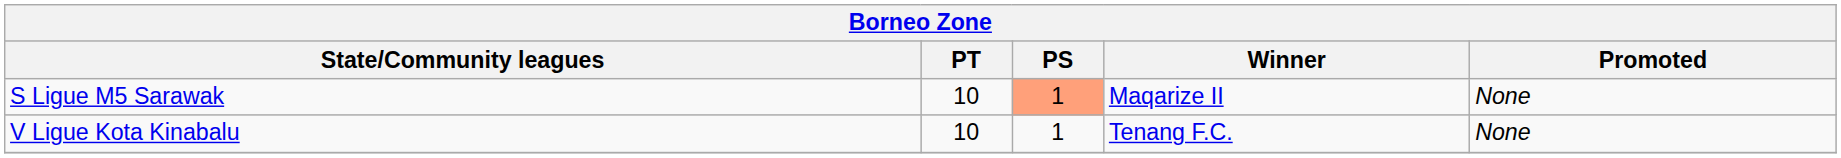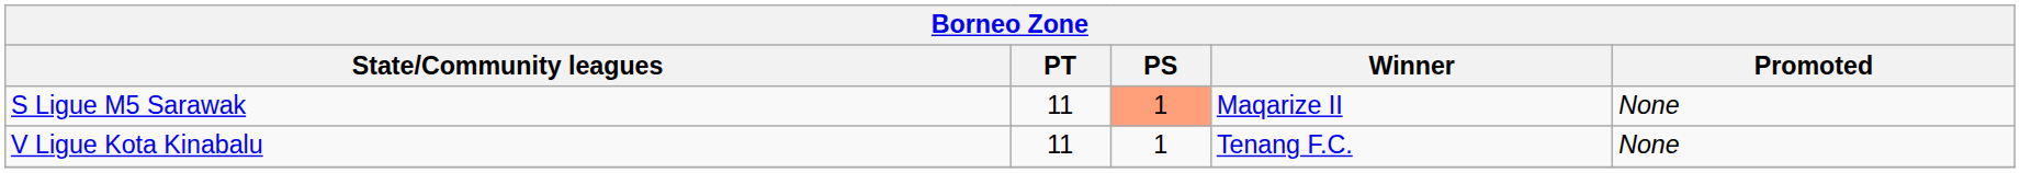S Ligue M5 Sarawak | PT: 10 -> 11
V Ligue Kota Kinabalu | PT: 10 -> 11
